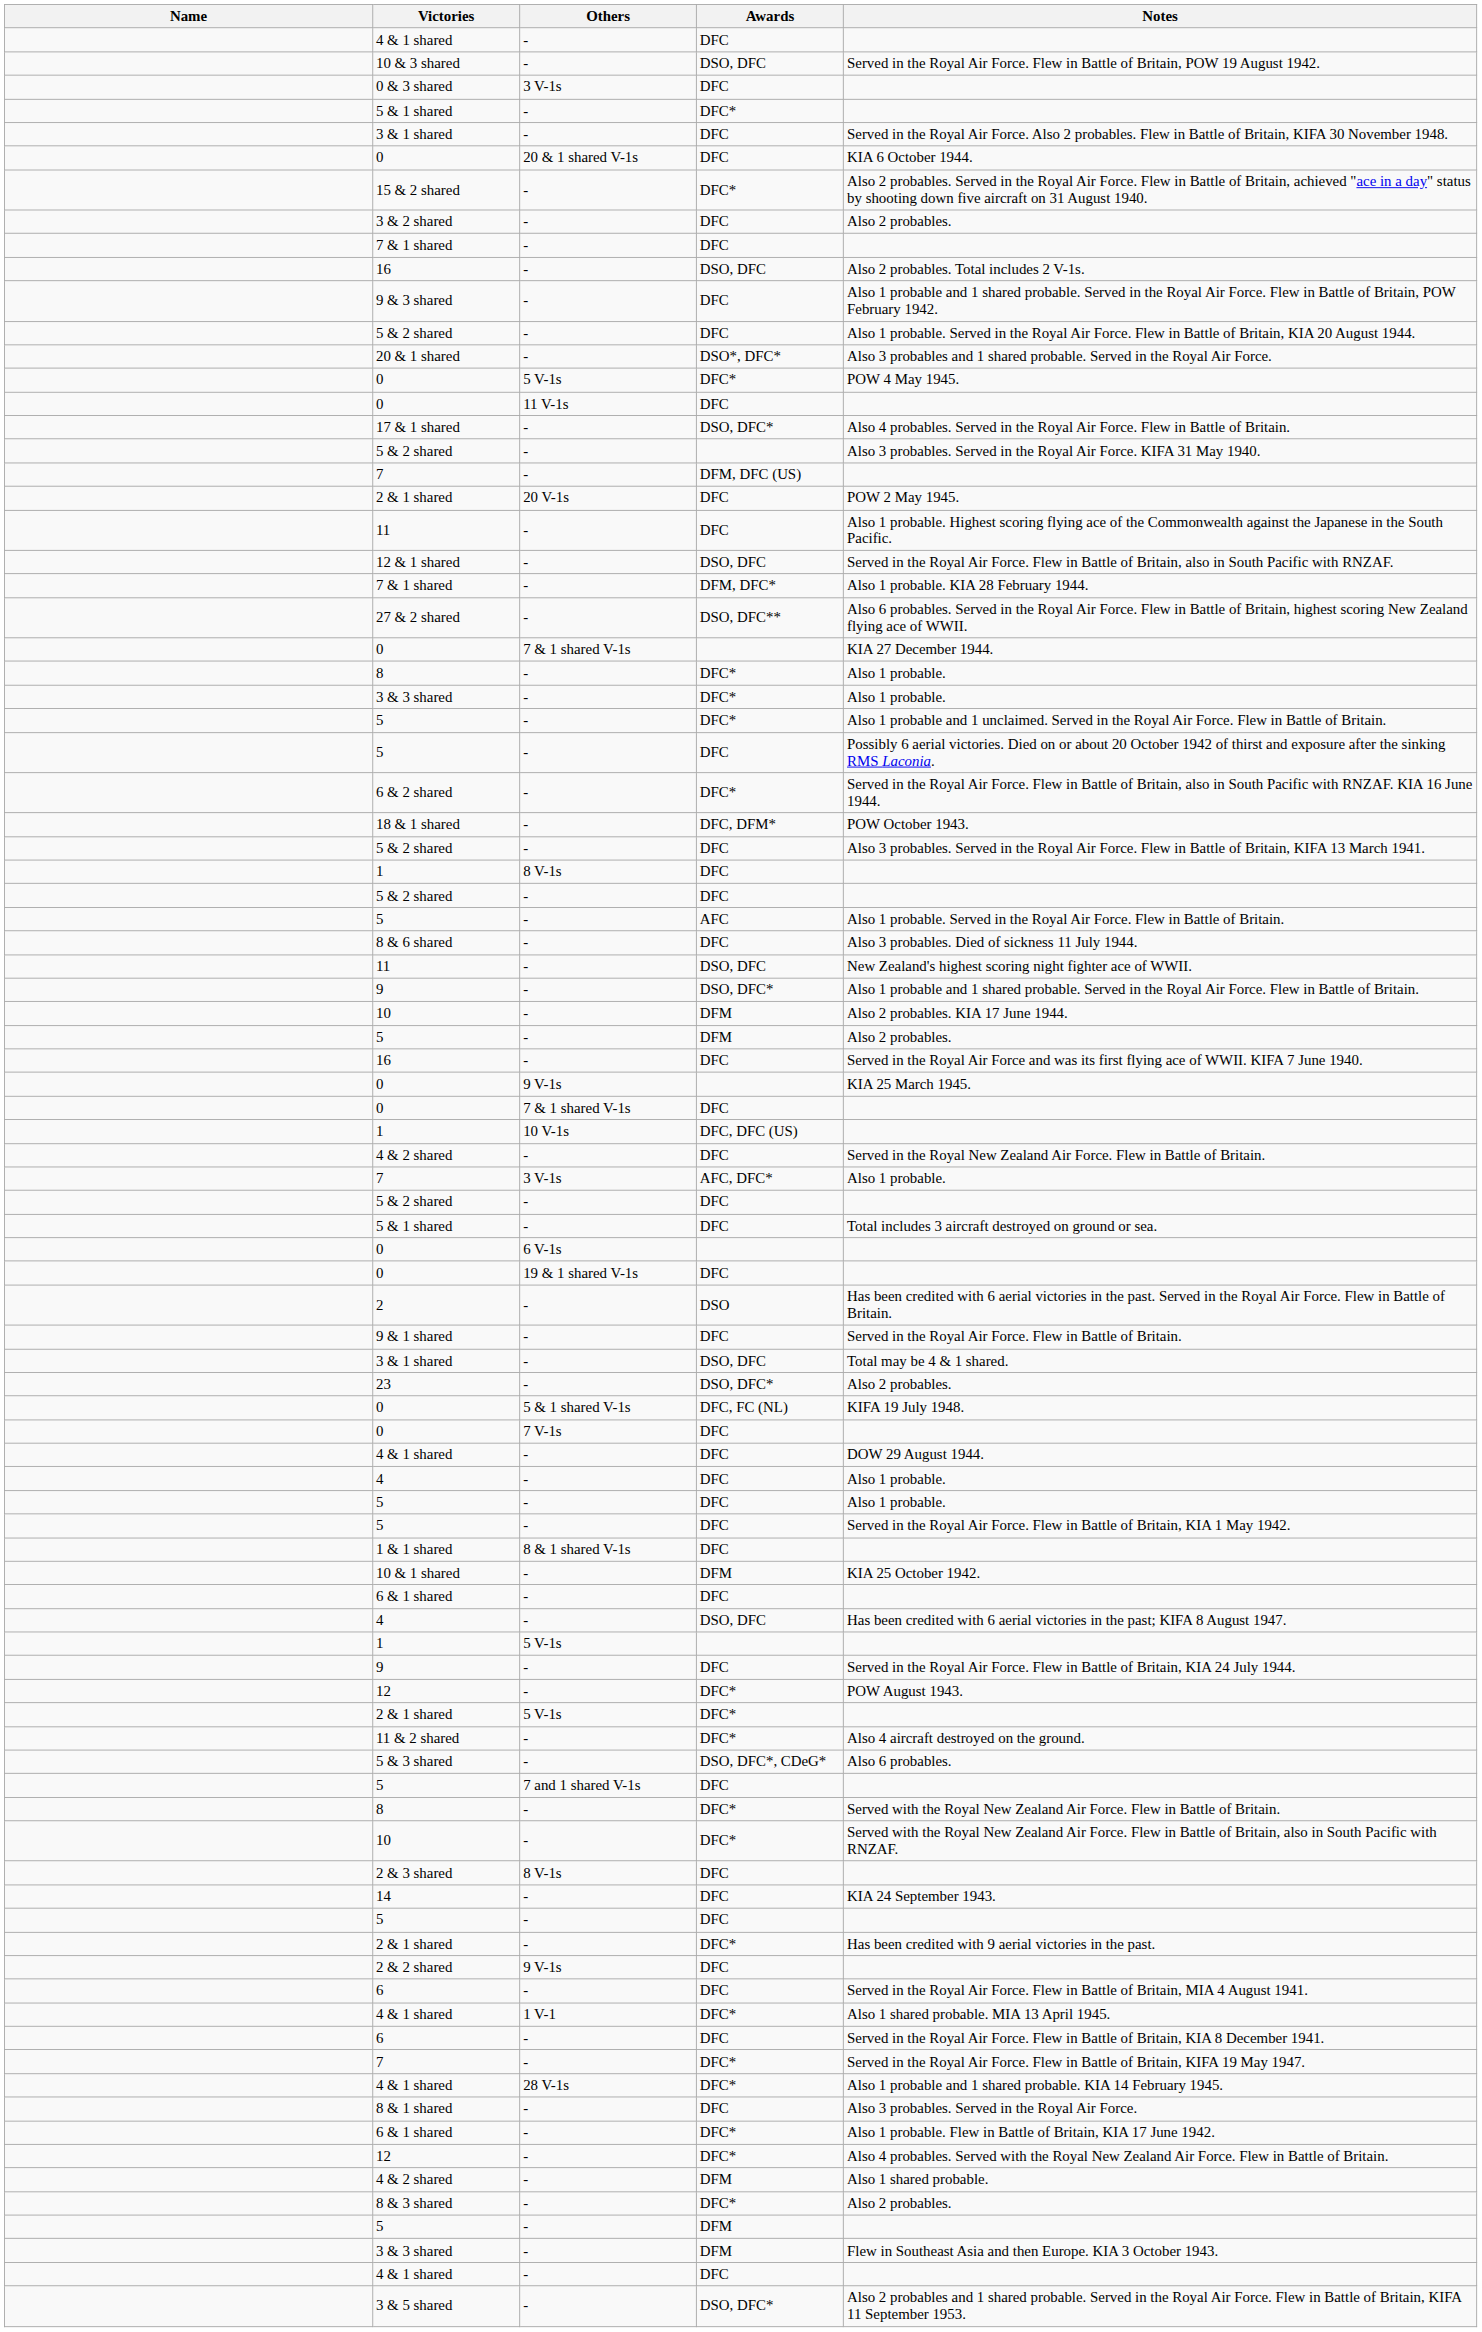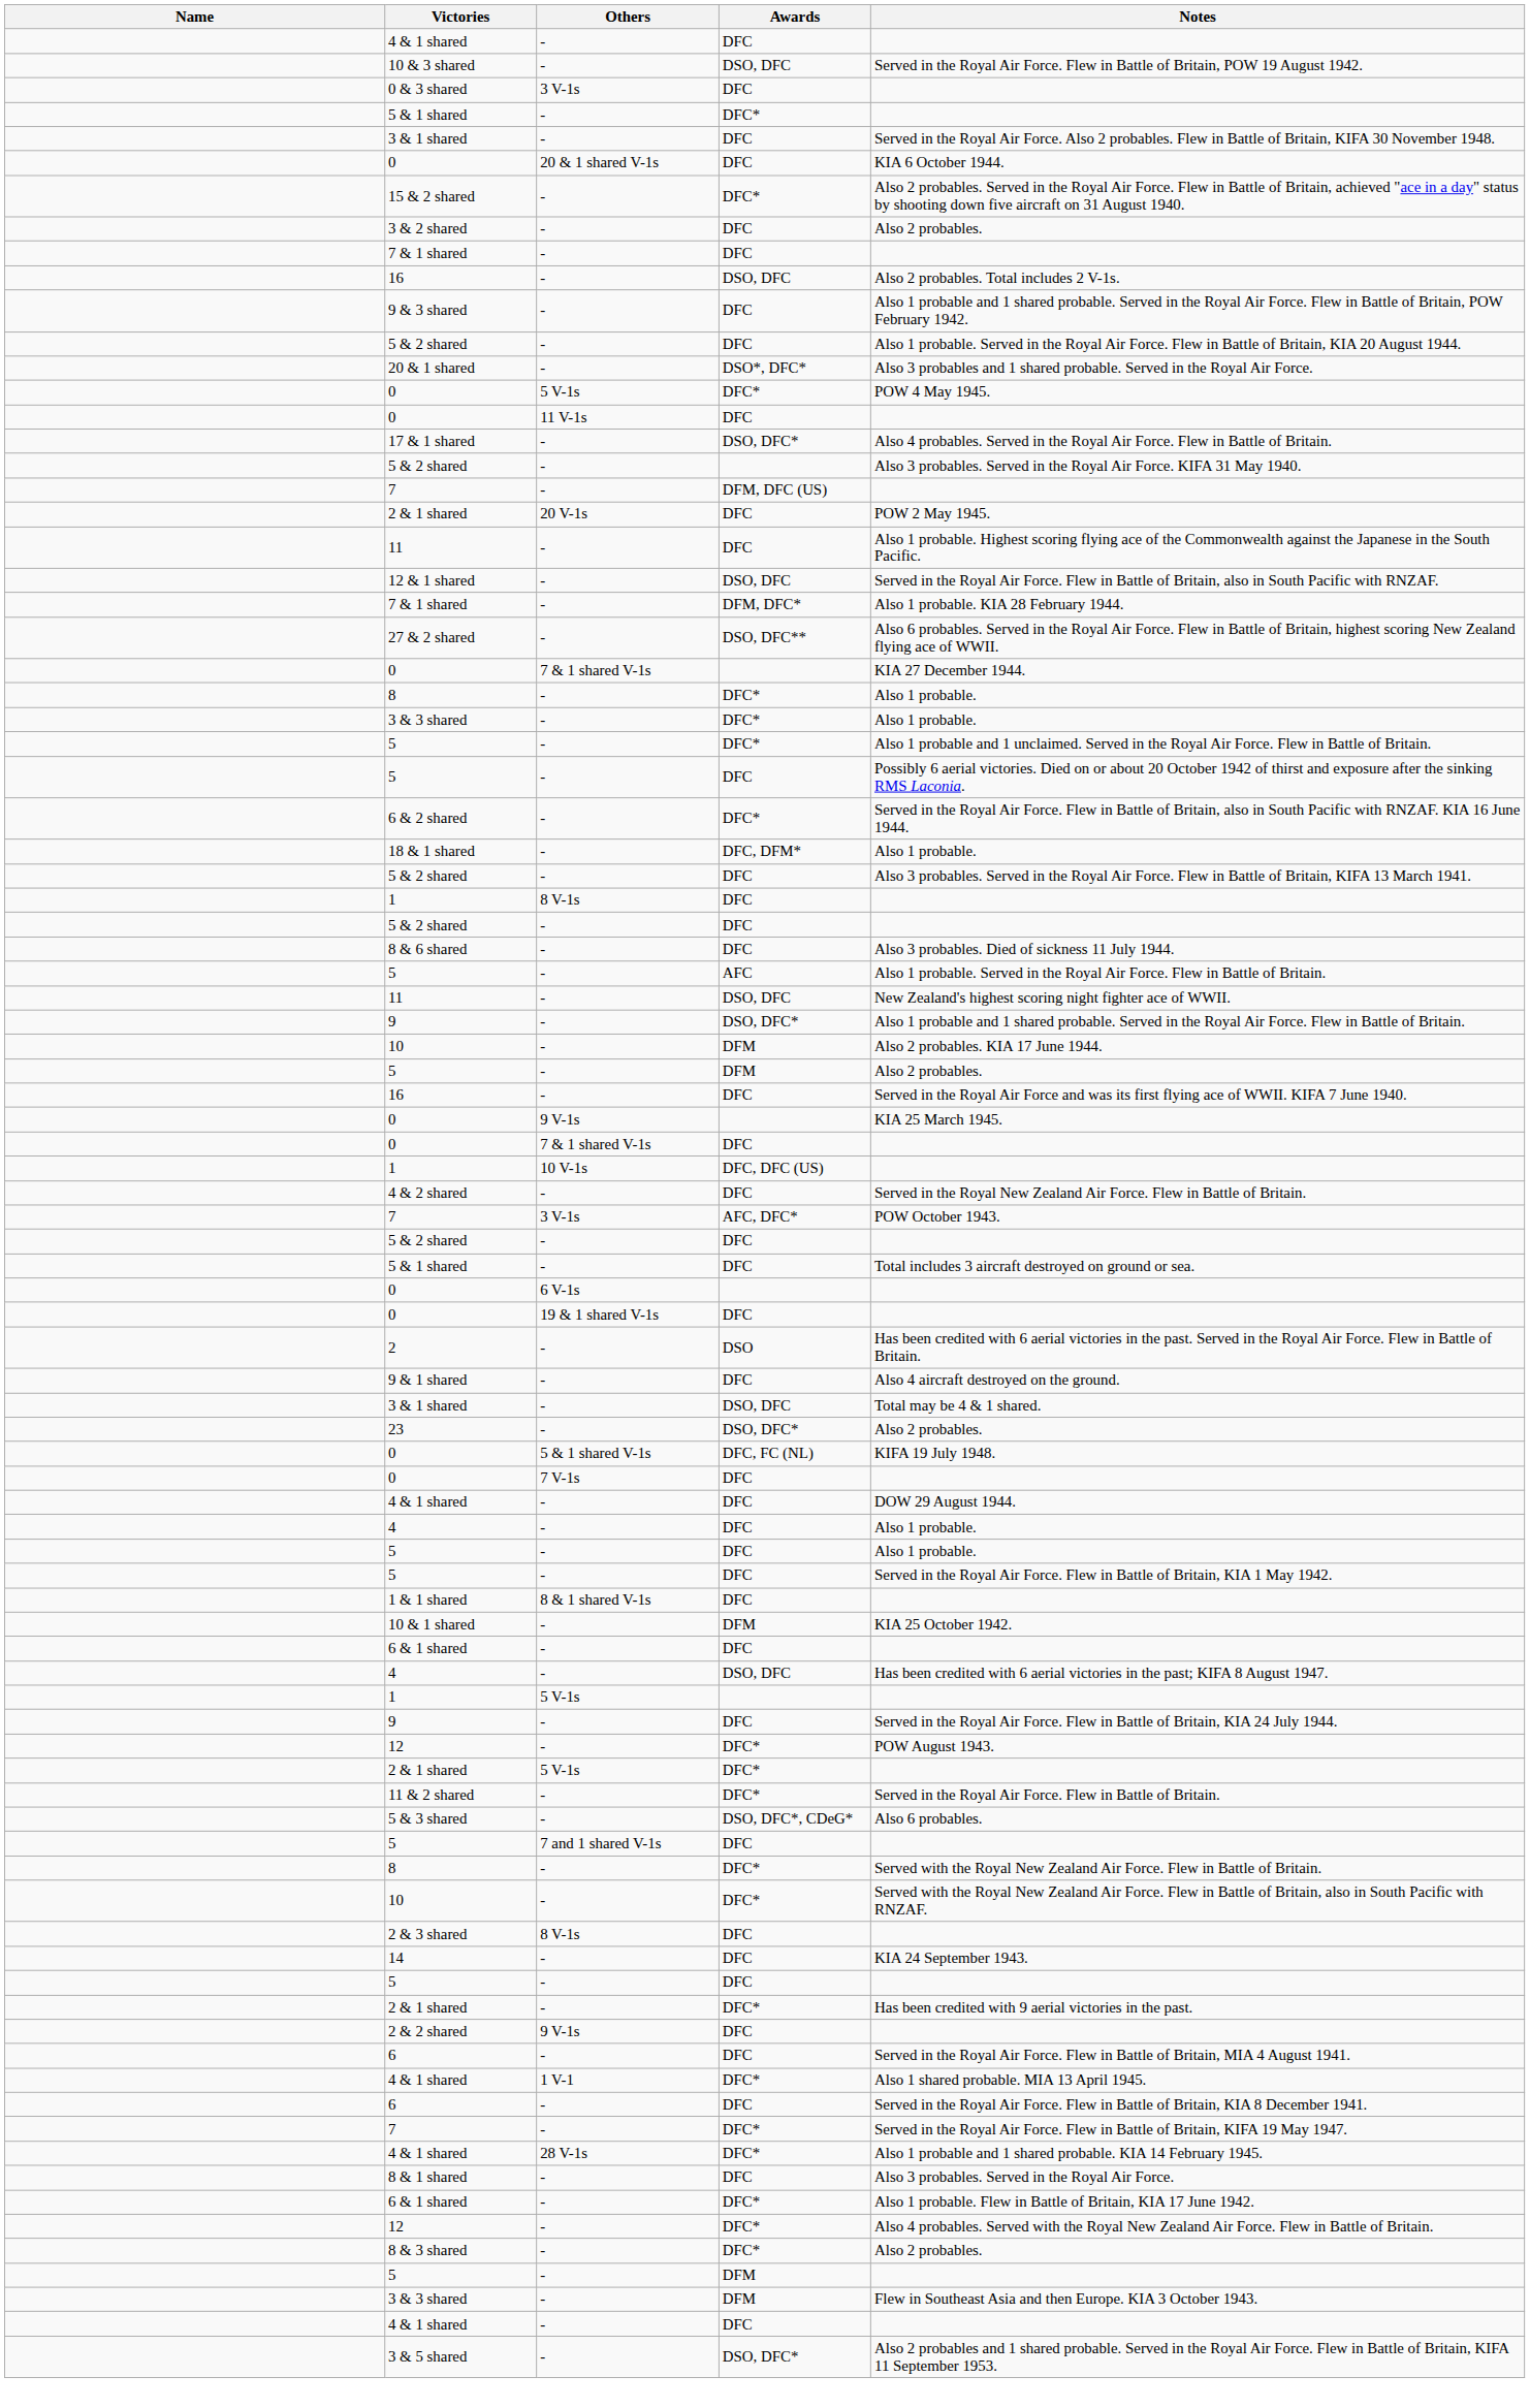18 & 1 shared | Notes: POW October 1943. -> Also 1 probable.
rows swapped: 5 / AFC <-> 8 & 6 shared
7 / AFC, DFC* | Notes: Also 1 probable. -> POW October 1943.
9 & 1 shared | Notes: Served in the Royal Air Force. Flew in Battle of Britain. -> Also 4 aircraft destroyed on the ground.
11 & 2 shared | Notes: Also 4 aircraft destroyed on the ground. -> Served in the Royal Air Force. Flew in Battle of Britain.
- row: 4 & 2 shared | - | DFM | Also 1 shared probable.
